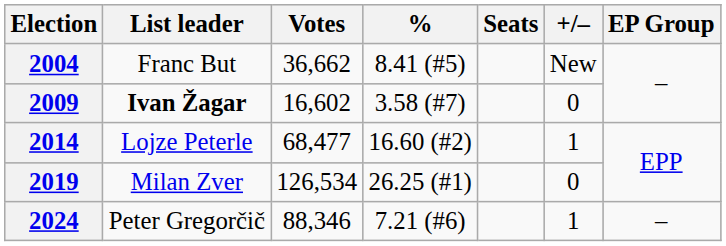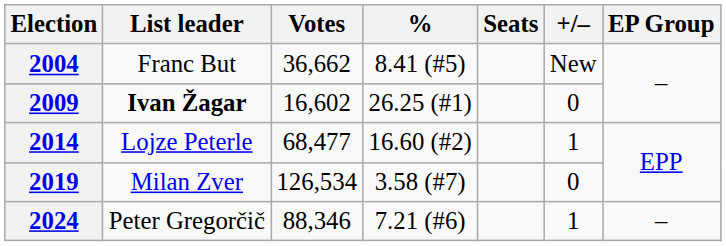2009 | %: 3.58 (#7) -> 26.25 (#1)
2019 | %: 26.25 (#1) -> 3.58 (#7)
